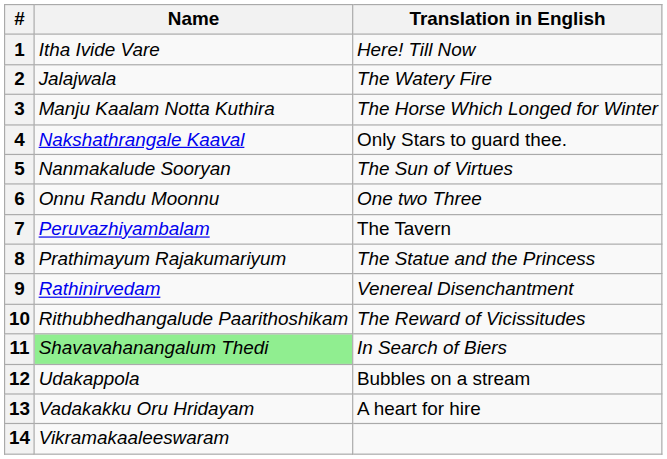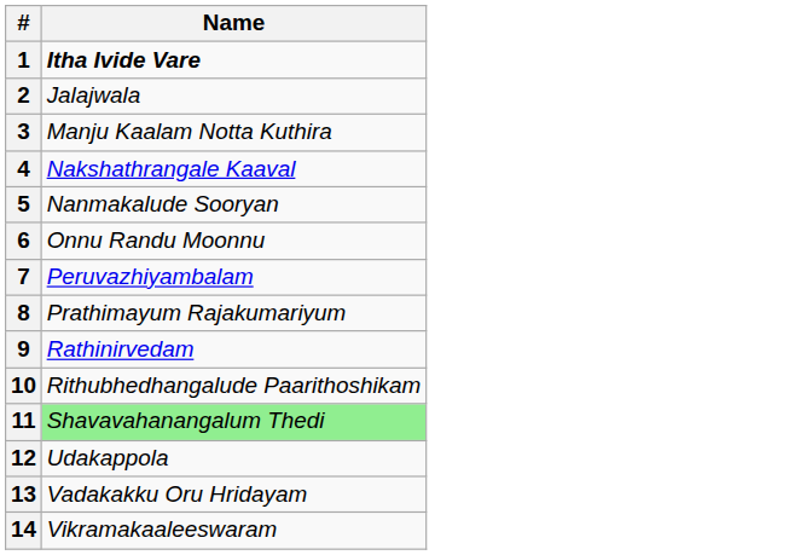- column: Translation in English | Here! Till Now | The Watery Fire | The Horse Which Longed for Winter | Only Stars to guard thee. | The Sun of Virtues | One two Three | The Tavern | The Statue and the Princess | Venereal Disenchantment | The Reward of Vicissitudes | In Search of Biers | Bubbles on a stream | A heart for hire
1 | Name: normal -> bold
